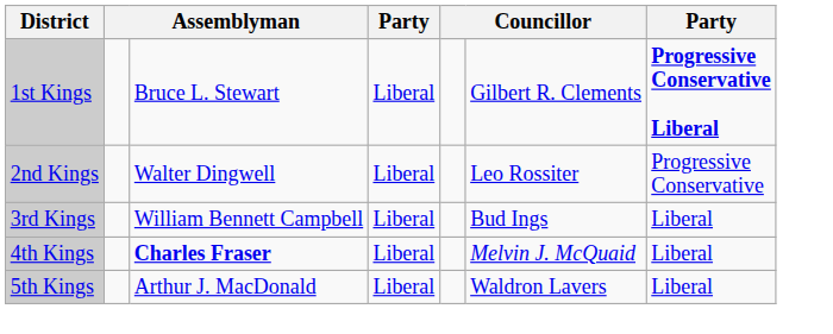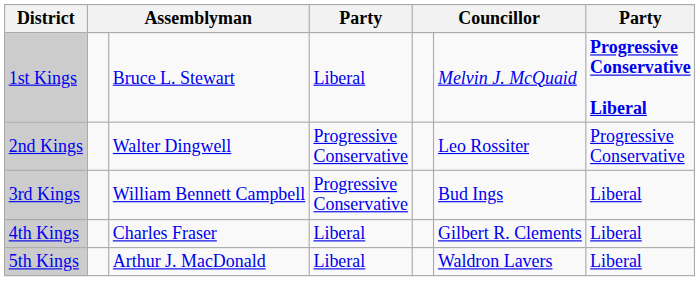1st Kings | column 6: Gilbert R. Clements -> Melvin J. McQuaid
2nd Kings | column 4: Liberal -> Progressive Conservative
3rd Kings | column 4: Liberal -> Progressive Conservative
4th Kings | column 3: bold -> normal
4th Kings | column 6: Melvin J. McQuaid -> Gilbert R. Clements
